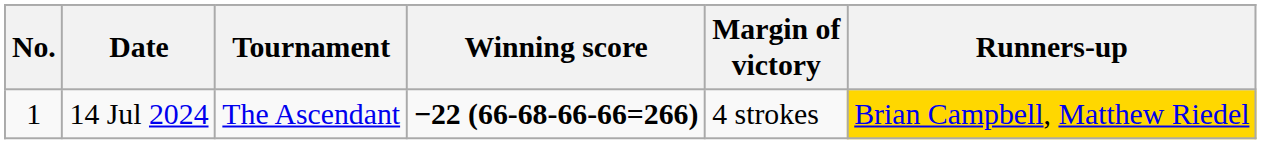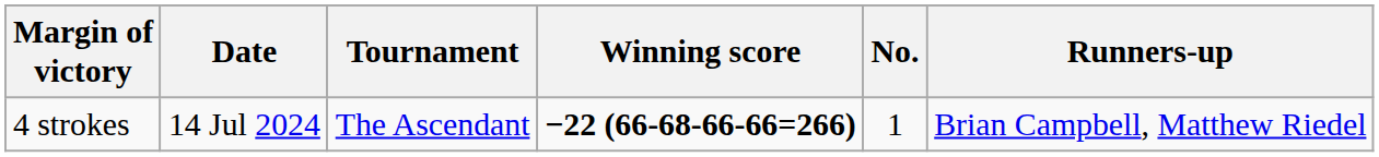columns swapped: No. <-> Margin of victory
14 Jul 2024 | Runners-up: gold background -> no background
